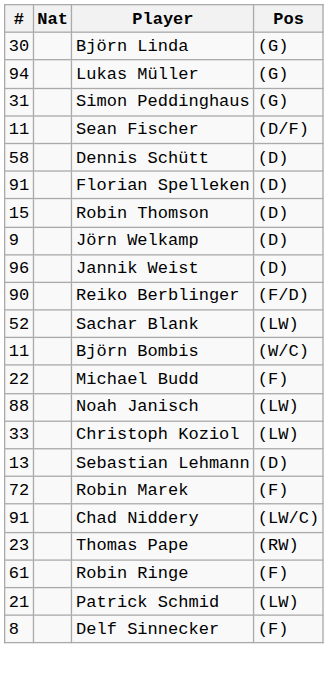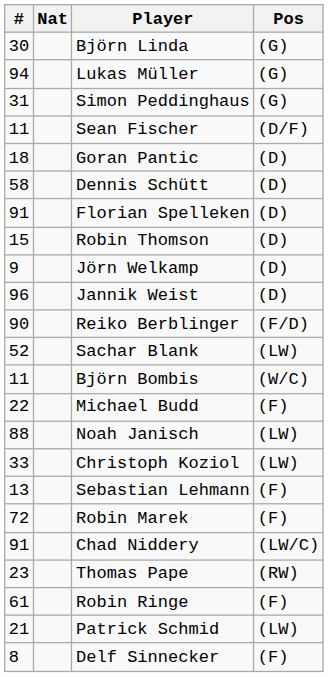+ row: 18 | Goran Pantic | (D)
Sebastian Lehmann | Pos: (D) -> (F)
